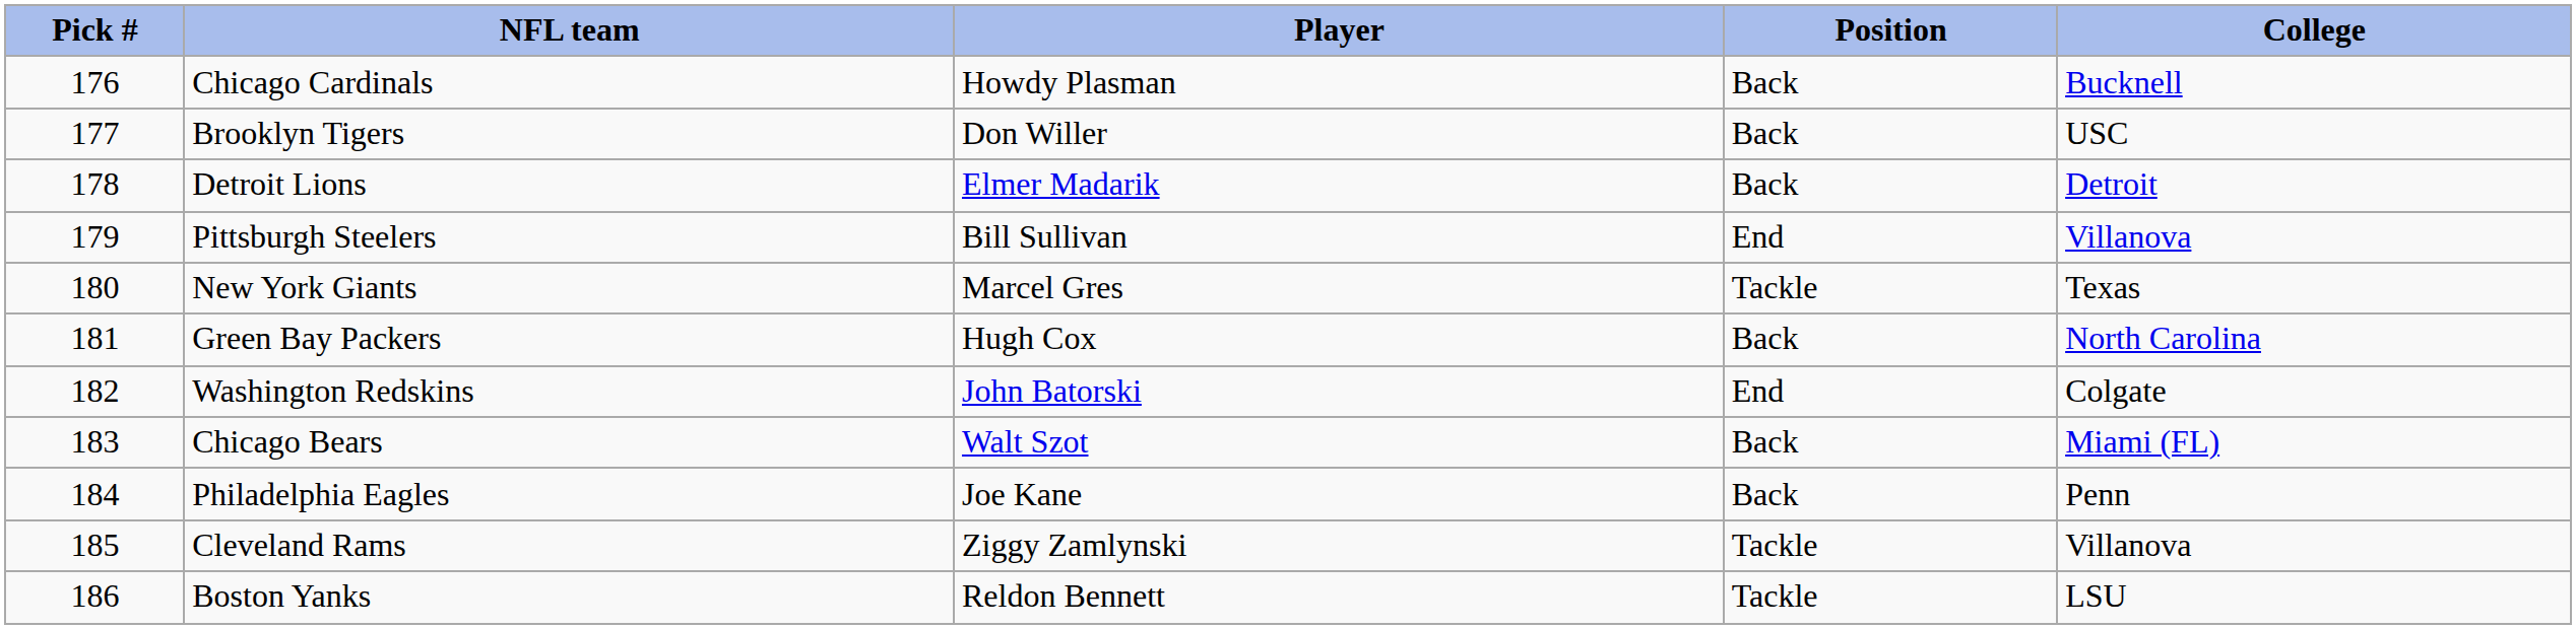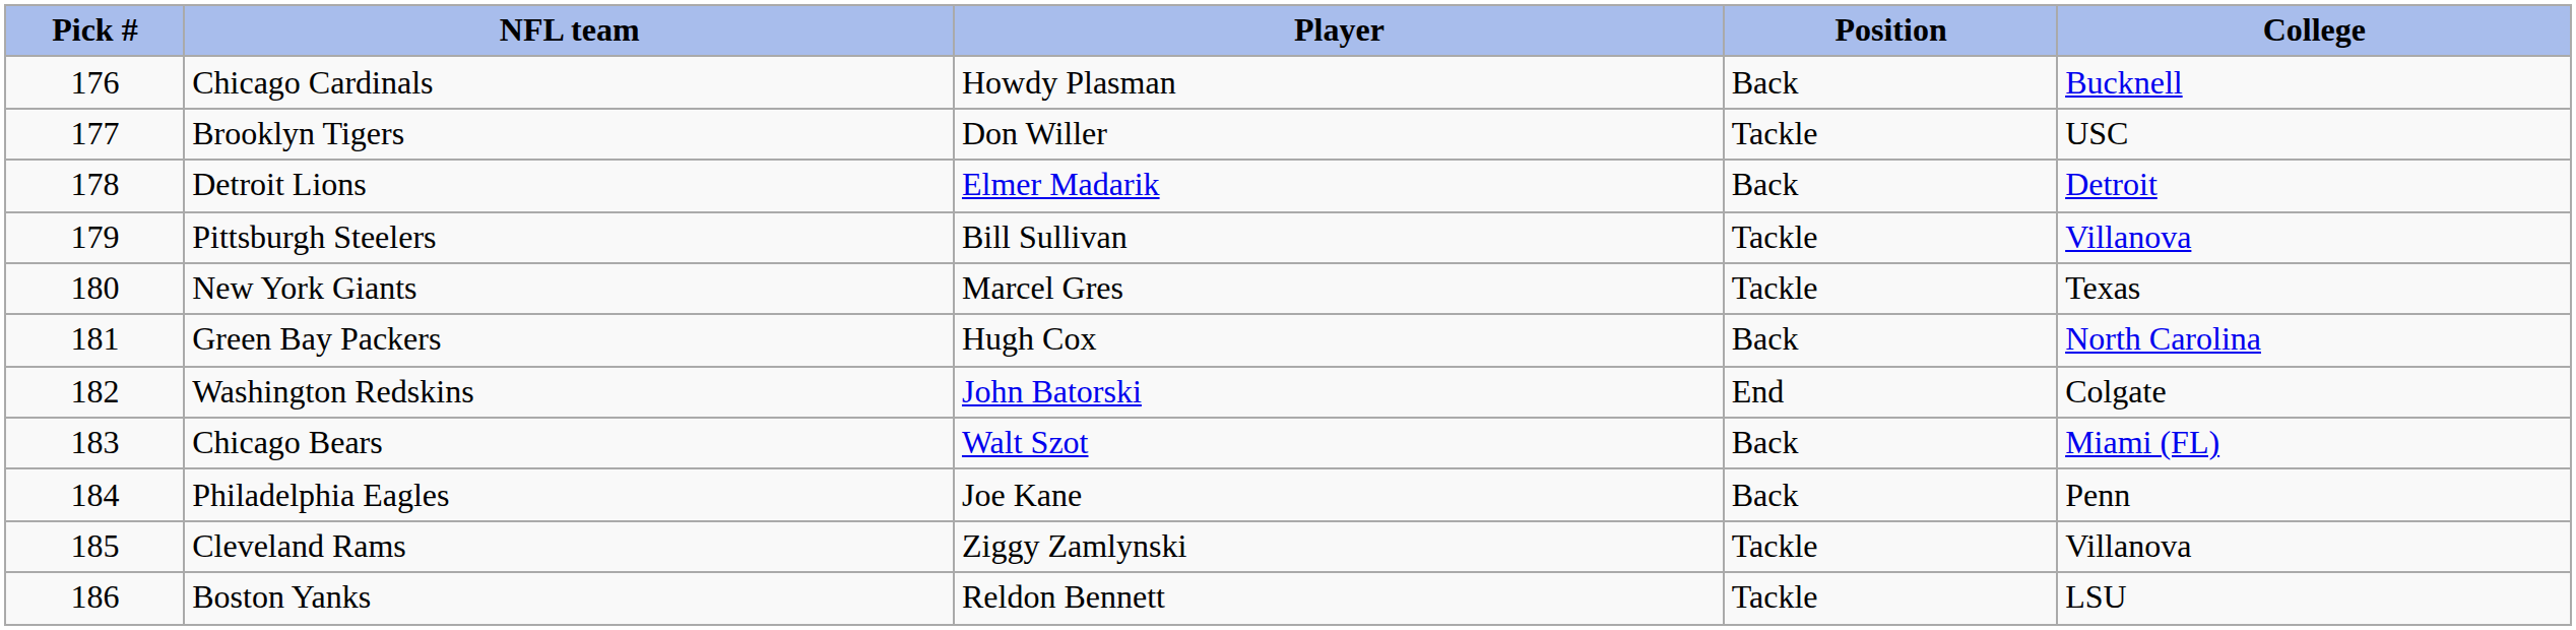Brooklyn Tigers | Position: Back -> Tackle
Pittsburgh Steelers | Position: End -> Tackle
